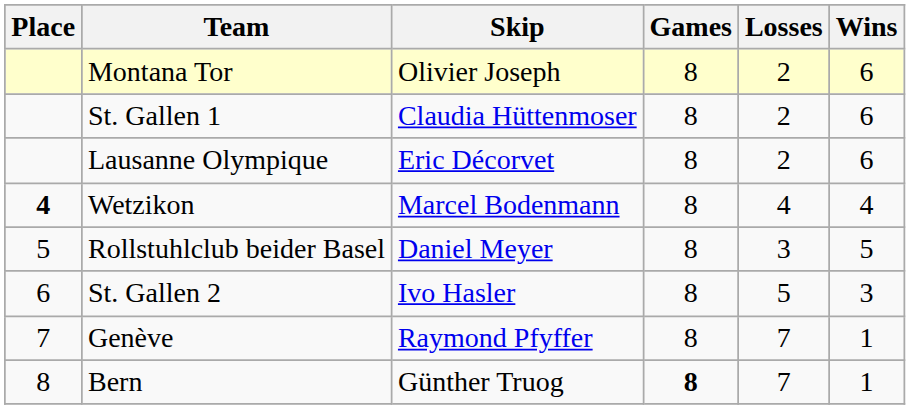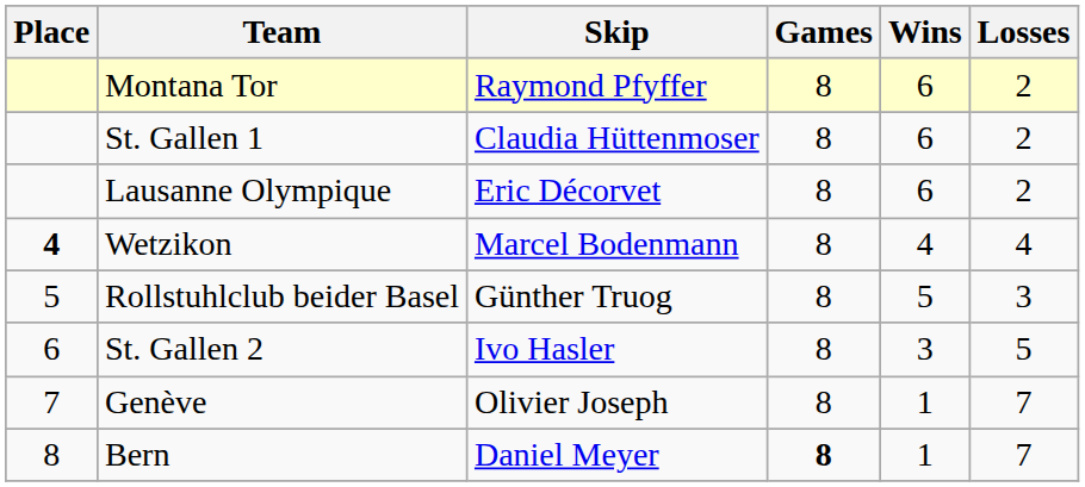columns swapped: Wins <-> Losses
Montana Tor | Skip: Olivier Joseph -> Raymond Pfyffer
Rollstuhlclub beider Basel | Skip: Daniel Meyer -> Günther Truog
Genève | Skip: Raymond Pfyffer -> Olivier Joseph
Bern | Skip: Günther Truog -> Daniel Meyer
